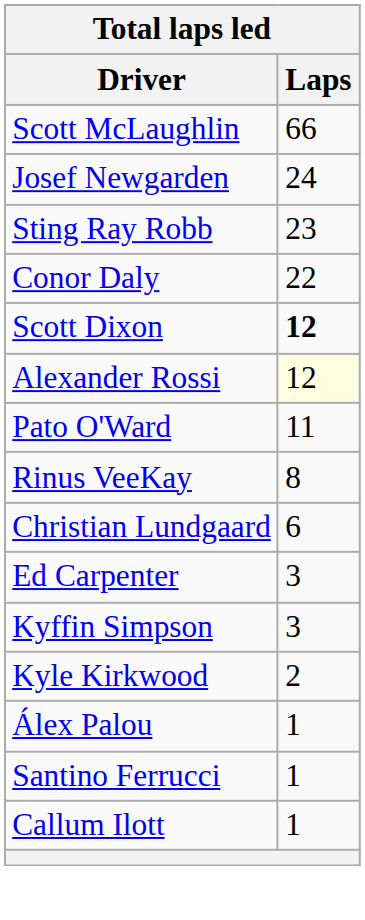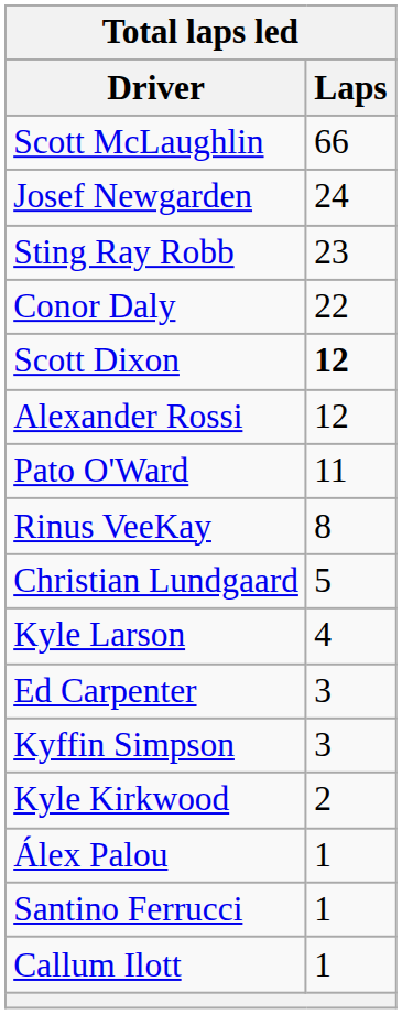Alexander Rossi | Laps: lightyellow background -> no background
Christian Lundgaard | Laps: 6 -> 5
+ row: Kyle Larson | 4
